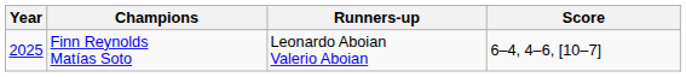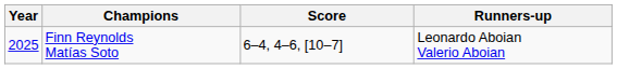columns swapped: Runners-up <-> Score
